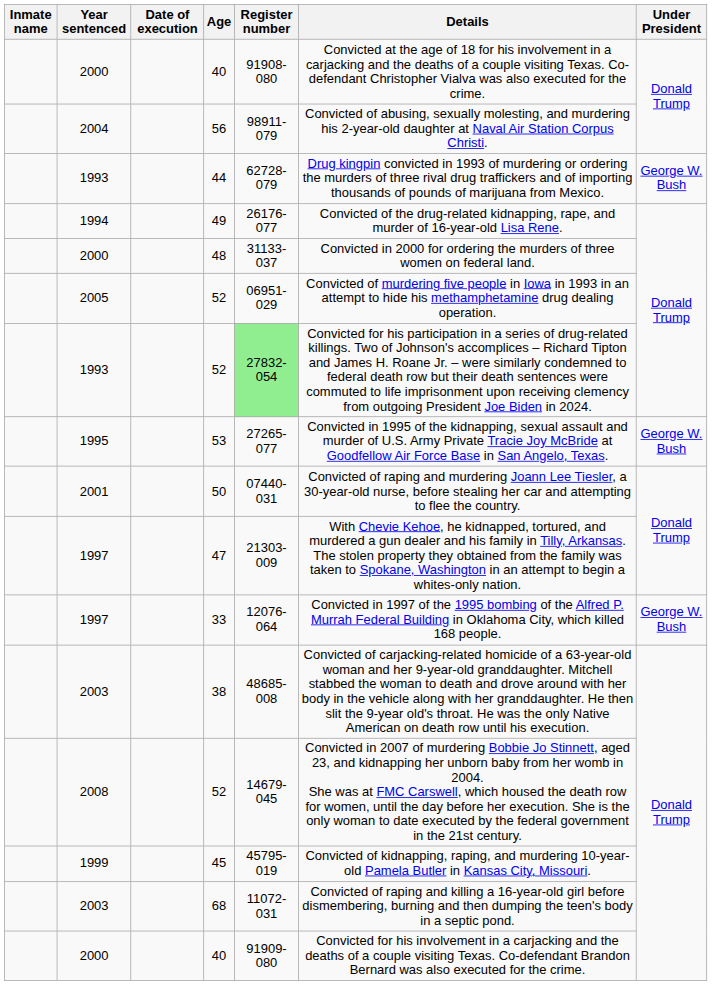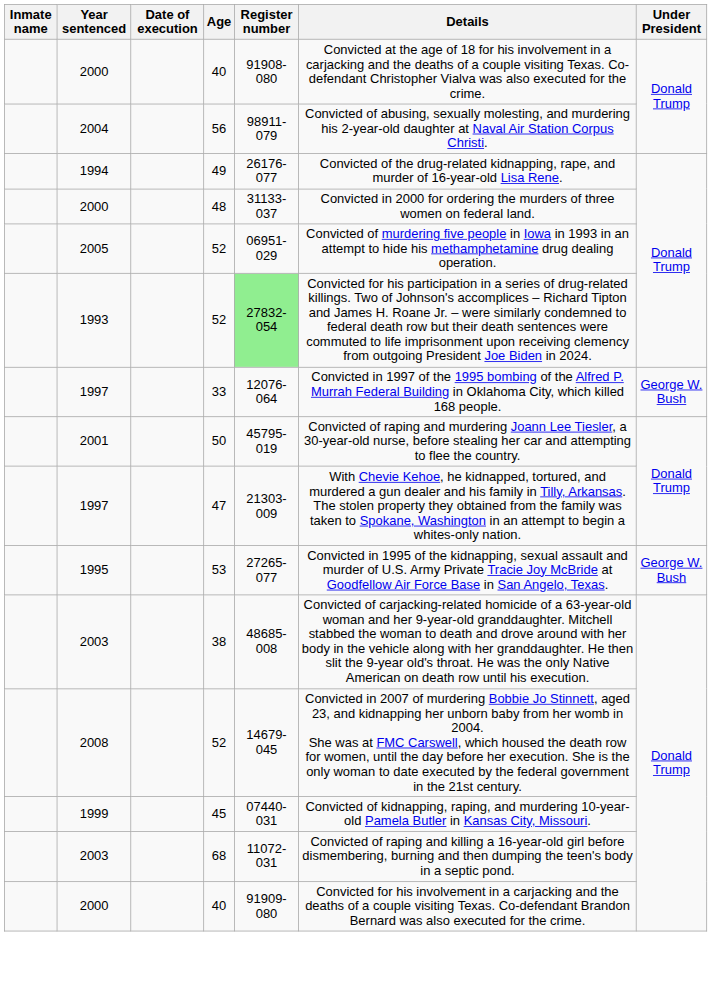- row: 1993 | 44 | 62728-079 | Drug kingpin convicted in 1993 of murdering or ordering the murders of three rival drug traffickers and of importing thousands of pounds of marijuana from Mexico. | George W. Bush
rows swapped: 53 <-> 33
50 | Register number: 07440-031 -> 45795-019
45 | Register number: 45795-019 -> 07440-031
